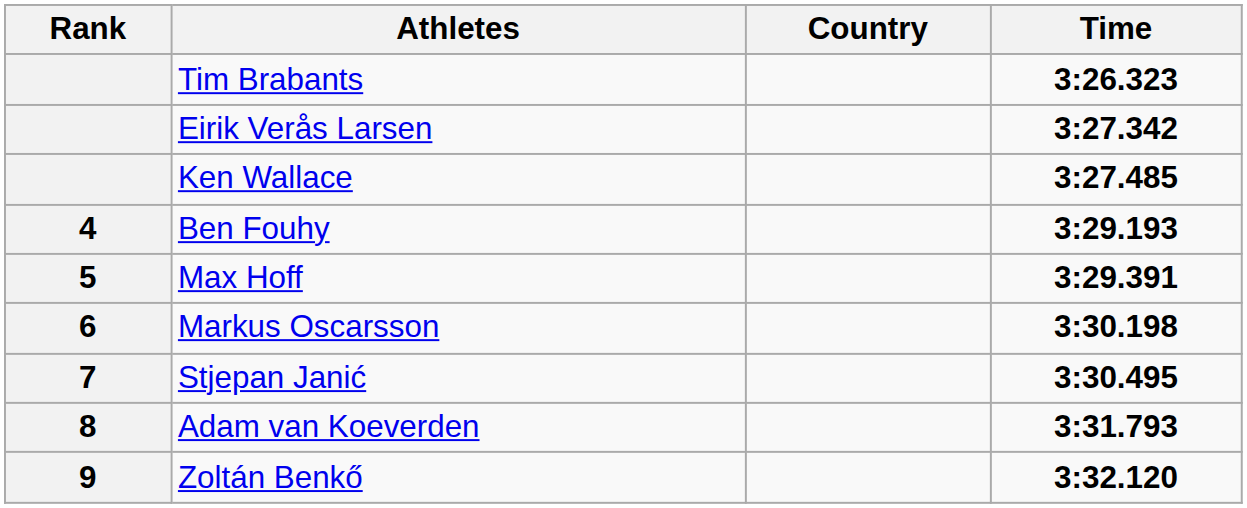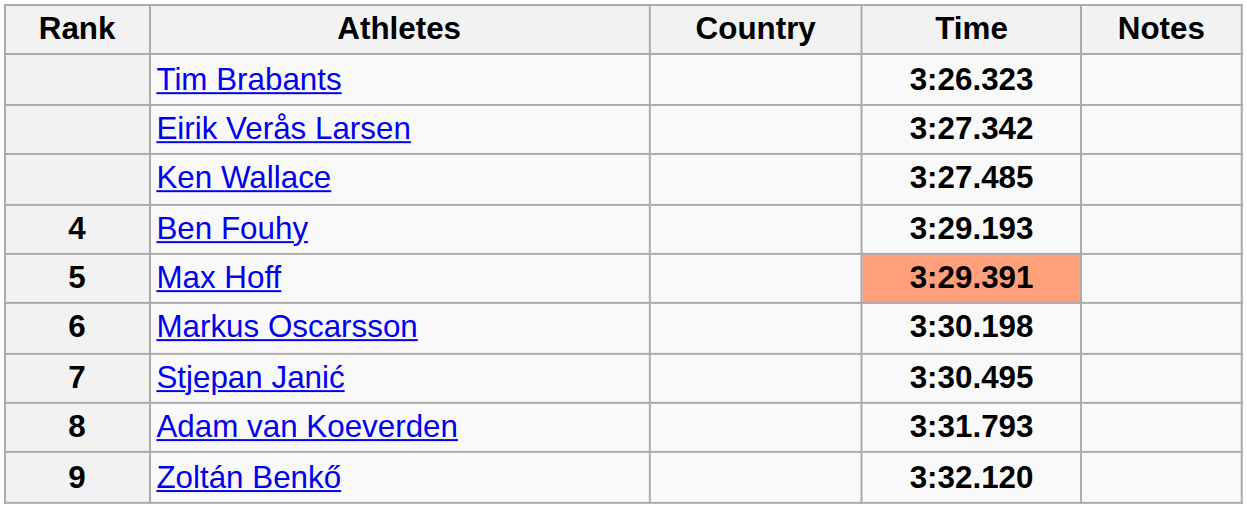+ column: Notes
Max Hoff | Time: no background -> lightsalmon background
